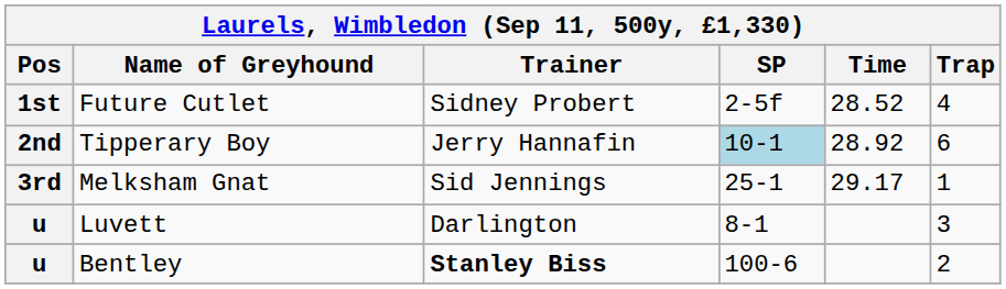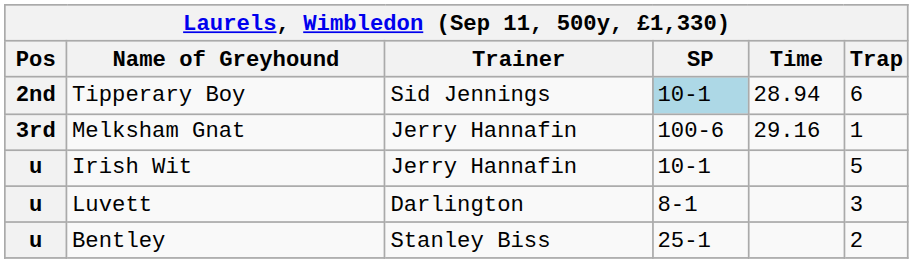- row: 1st | Future Cutlet | Sidney Probert | 2-5f | 28.52 | 4
Tipperary Boy | Trainer: Jerry Hannafin -> Sid Jennings
Tipperary Boy | Time: 28.92 -> 28.94
Melksham Gnat | Trainer: Sid Jennings -> Jerry Hannafin
Melksham Gnat | SP: 25-1 -> 100-6
Melksham Gnat | Time: 29.17 -> 29.16
+ row: u | Irish Wit | Jerry Hannafin | 10-1 | 5
Bentley | Trainer: bold -> normal
Bentley | SP: 100-6 -> 25-1
